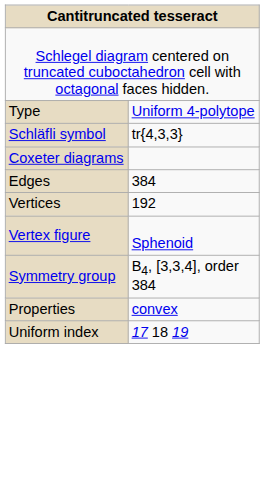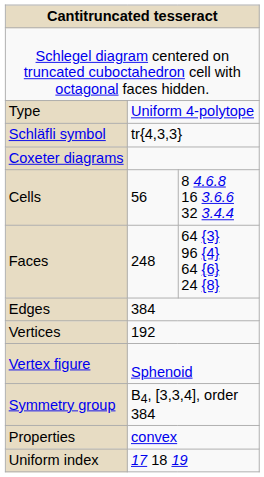+ row: Cells | 56 | 8 4.6.8 16 3.6.6 32 3.4.4
+ row: Faces | 248 | 64 {3} 96 {4} 64 {6} 24 {8}
